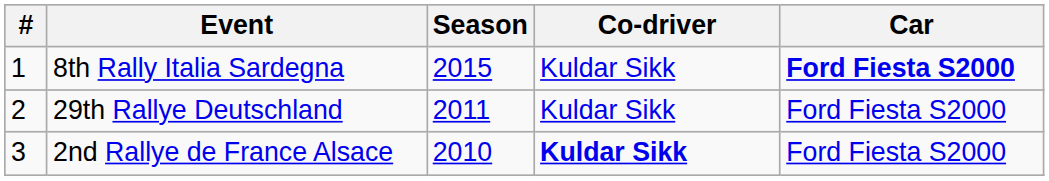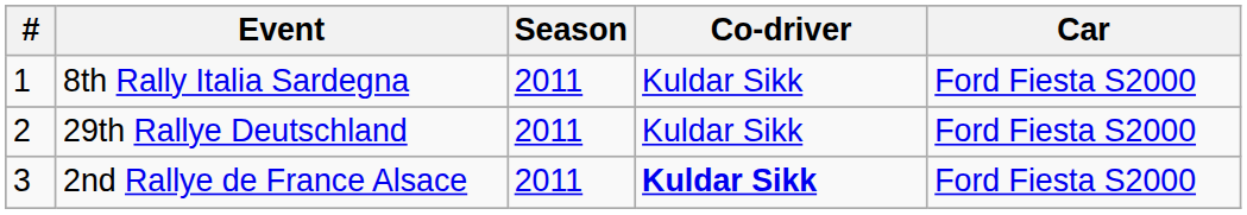8th Rally Italia Sardegna | Season: 2015 -> 2011
8th Rally Italia Sardegna | Car: bold -> normal
2nd Rallye de France Alsace | Season: 2010 -> 2011
